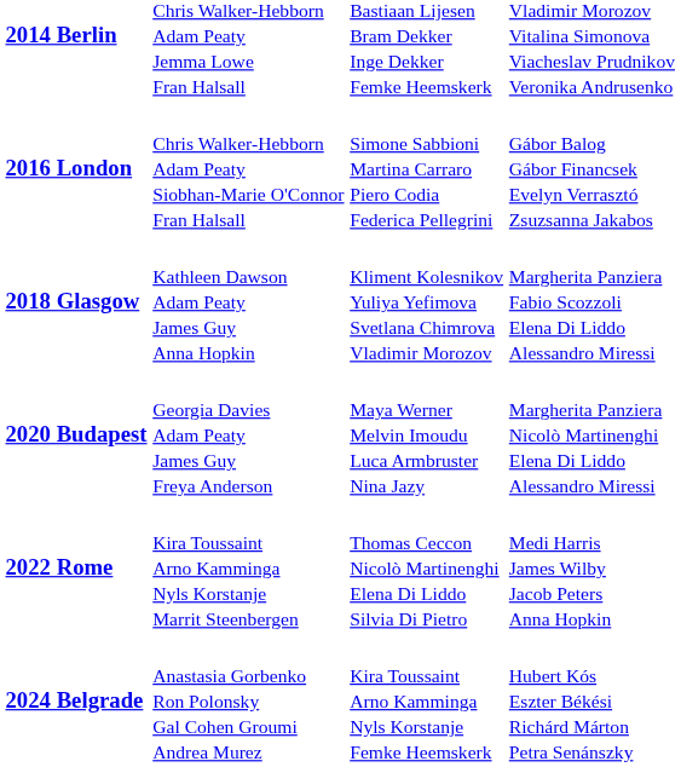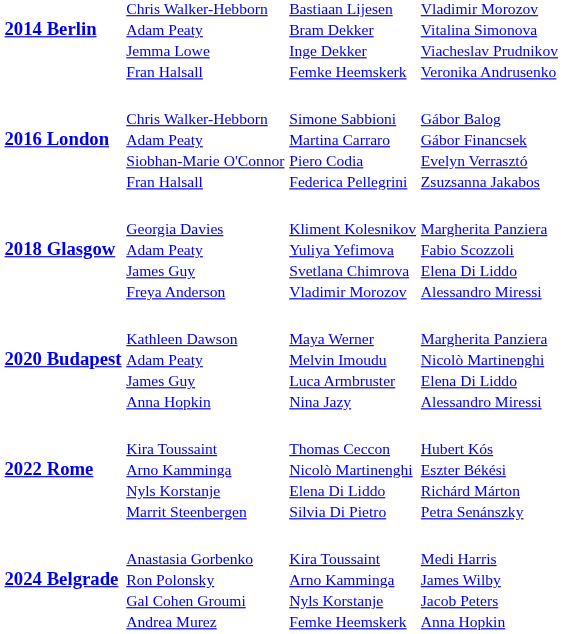2018 Glasgow | column 2: Kathleen Dawson Adam Peaty James Guy Anna Hopkin -> Georgia Davies Adam Peaty James Guy Freya Anderson
2020 Budapest | column 2: Georgia Davies Adam Peaty James Guy Freya Anderson -> Kathleen Dawson Adam Peaty James Guy Anna Hopkin
2022 Rome | column 4: Medi Harris James Wilby Jacob Peters Anna Hopkin -> Hubert Kós Eszter Békési Richárd Márton Petra Senánszky
2024 Belgrade | column 4: Hubert Kós Eszter Békési Richárd Márton Petra Senánszky -> Medi Harris James Wilby Jacob Peters Anna Hopkin
